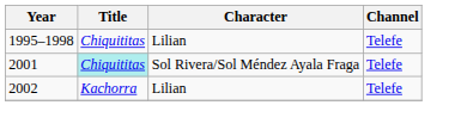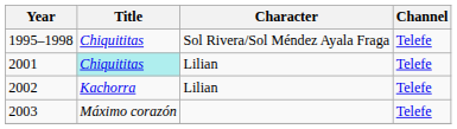1995–1998 | Character: Lilian -> Sol Rivera/Sol Méndez Ayala Fraga
2001 | Character: Sol Rivera/Sol Méndez Ayala Fraga -> Lilian
+ row: 2003 | Máximo corazón | Telefe
